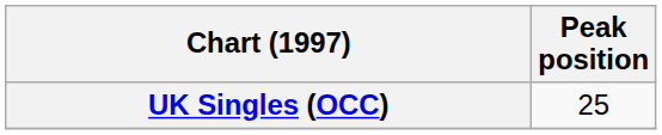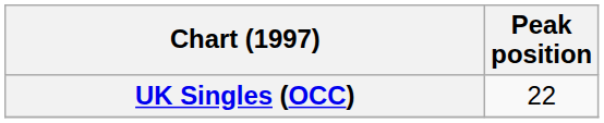UK Singles (OCC) | Peak position: 25 -> 22
